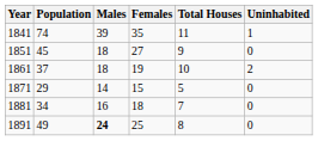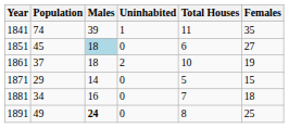columns swapped: Females <-> Uninhabited
1851 | Males: no background -> lightblue background
1851 | Total Houses: 9 -> 6
